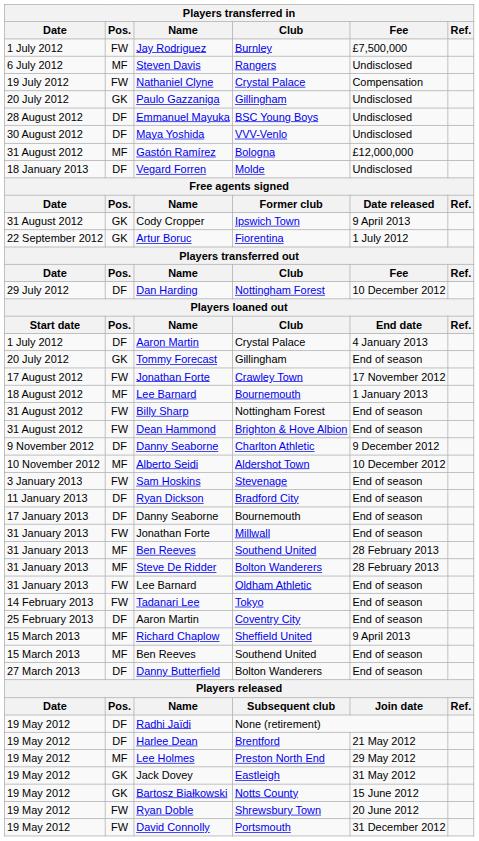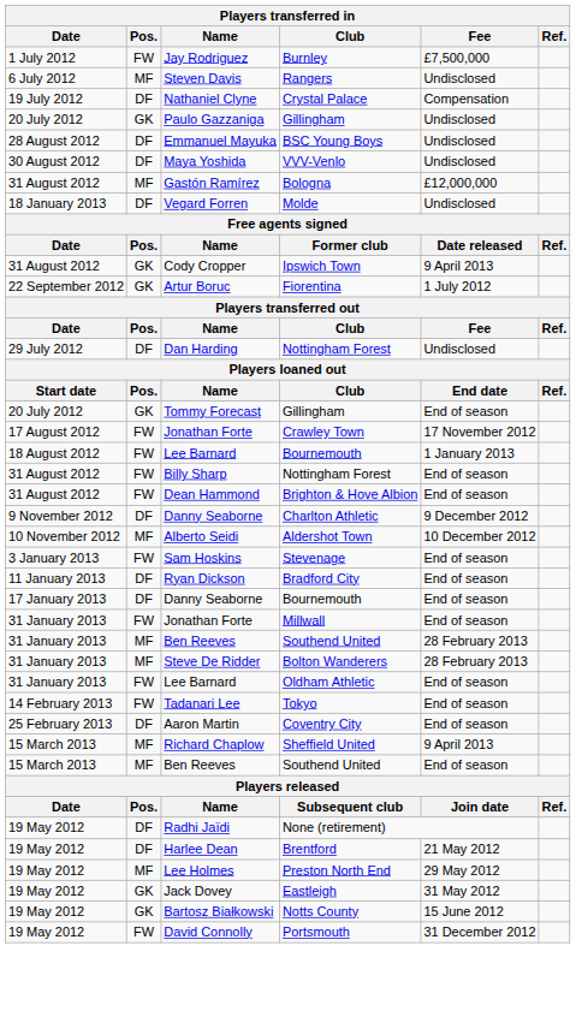Nathaniel Clyne | Pos.: FW -> DF
Dan Harding | Fee: 10 December 2012 -> Undisclosed
- row: 1 July 2012 | DF | Aaron Martin | Crystal Palace | 4 January 2013
18 August 2012 / Lee Barnard | Pos.: MF -> FW
- row: 27 March 2013 | DF | Danny Butterfield | Bolton Wanderers | End of season
- row: 19 May 2012 | FW | Ryan Doble | Shrewsbury Town | 20 June 2012
